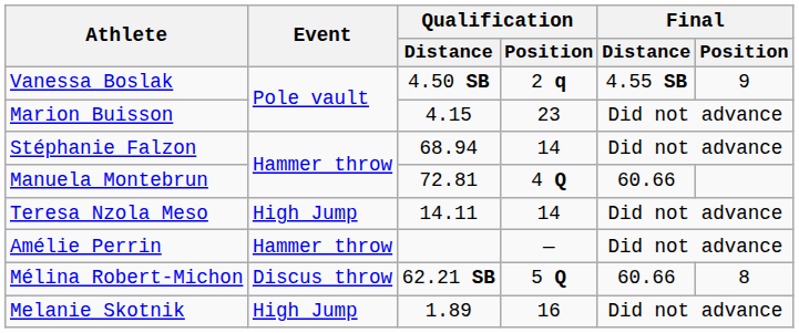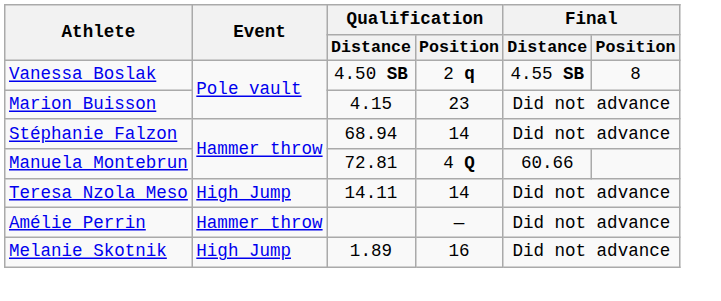Vanessa Boslak | Final / Position: 9 -> 8
- row: Mélina Robert-Michon | Discus throw | 62.21 SB | 5 Q | 60.66 | 8
